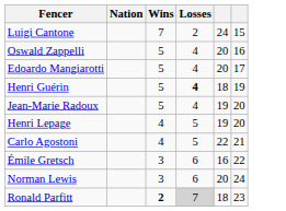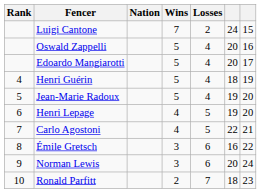+ column: Rank | 4 | 5 | 6 | 7 | 8 | 9 | 10
Henri Guérin | Losses: bold -> normal
Ronald Parfitt | Wins: bold -> normal
Ronald Parfitt | Losses: lightgrey background -> no background
